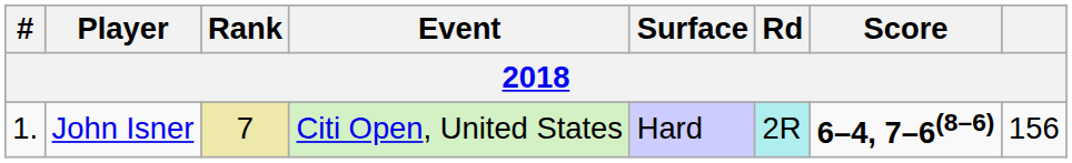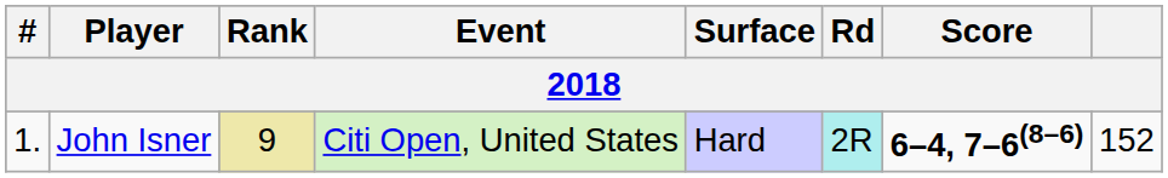John Isner | Rank: 7 -> 9
John Isner | column 8: 156 -> 152
